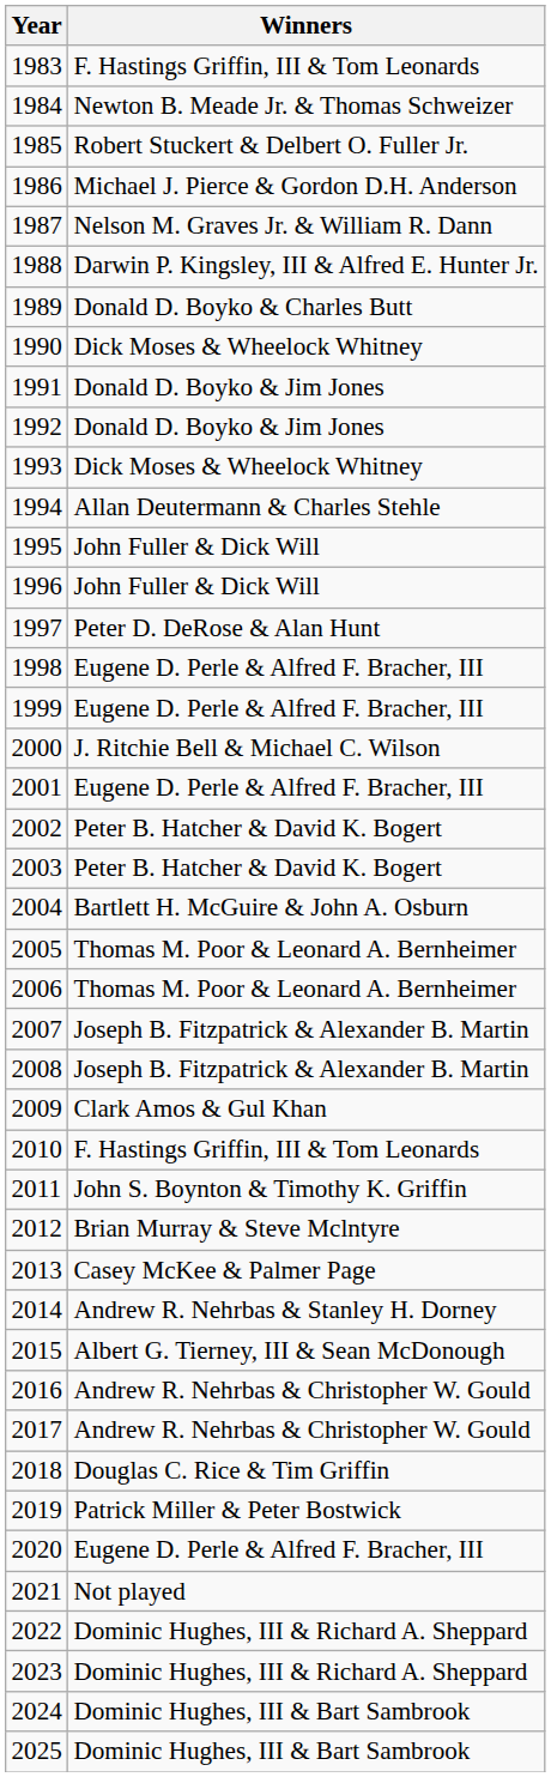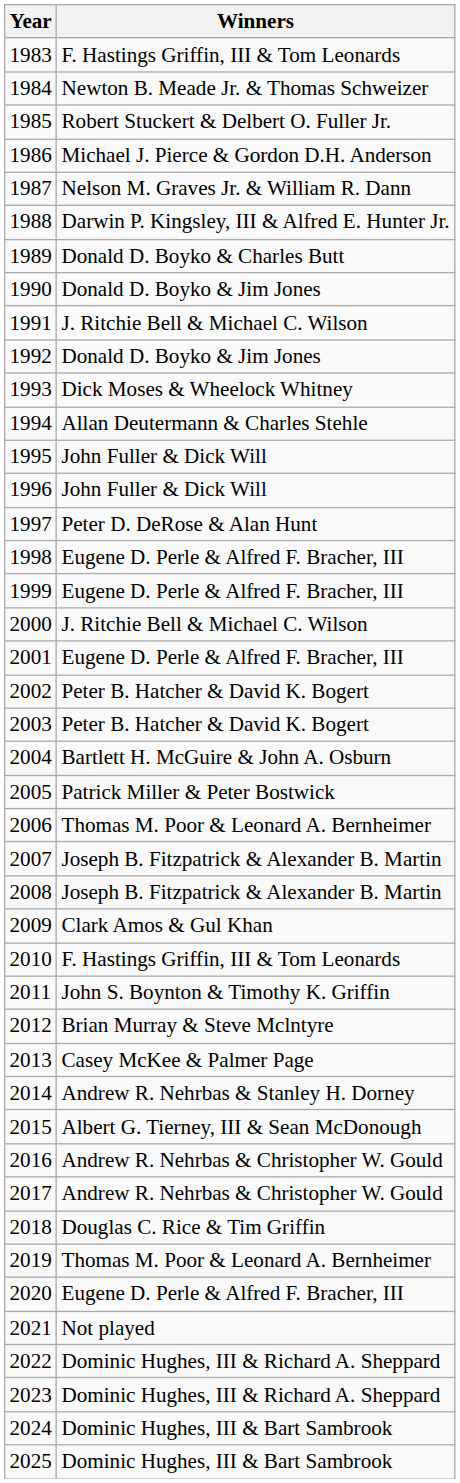1990 | Winners: Dick Moses & Wheelock Whitney -> Donald D. Boyko & Jim Jones
1991 | Winners: Donald D. Boyko & Jim Jones -> J. Ritchie Bell & Michael C. Wilson
2005 | Winners: Thomas M. Poor & Leonard A. Bernheimer -> Patrick Miller & Peter Bostwick
2019 | Winners: Patrick Miller & Peter Bostwick -> Thomas M. Poor & Leonard A. Bernheimer
